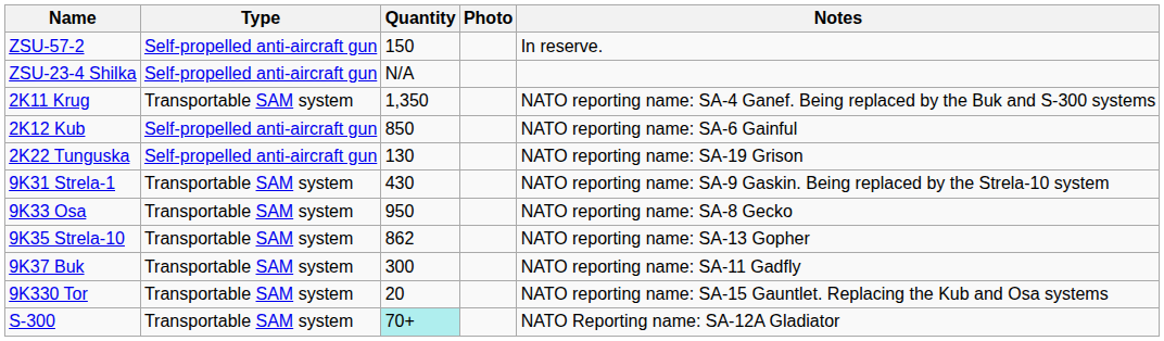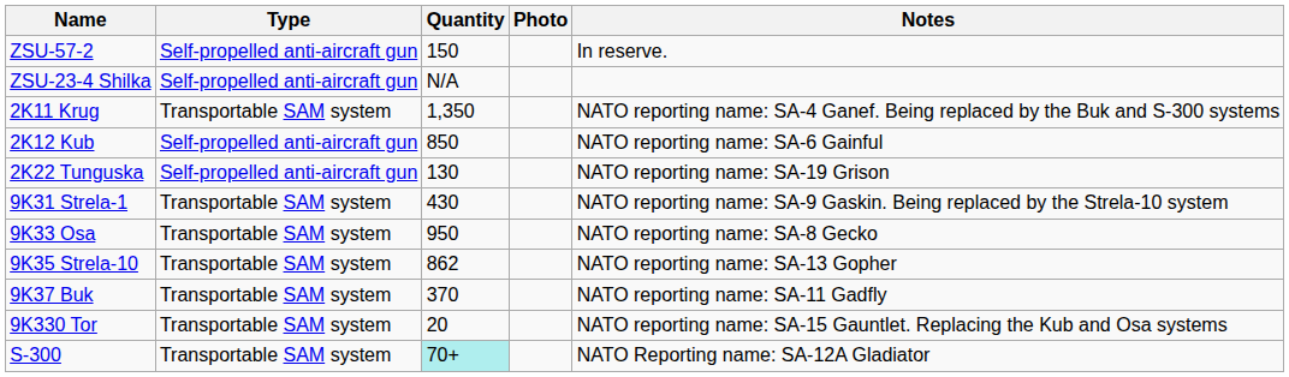9K37 Buk | Quantity: 300 -> 370
